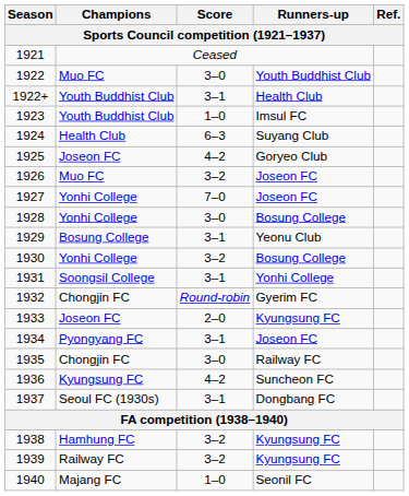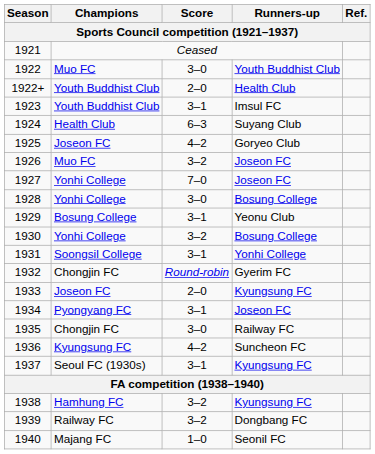1922+ | Score: 3–1 -> 2–0
1923 | Score: 1–0 -> 3–1
1937 | Runners-up: Dongbang FC -> Kyungsung FC
1939 | Runners-up: Kyungsung FC -> Dongbang FC
